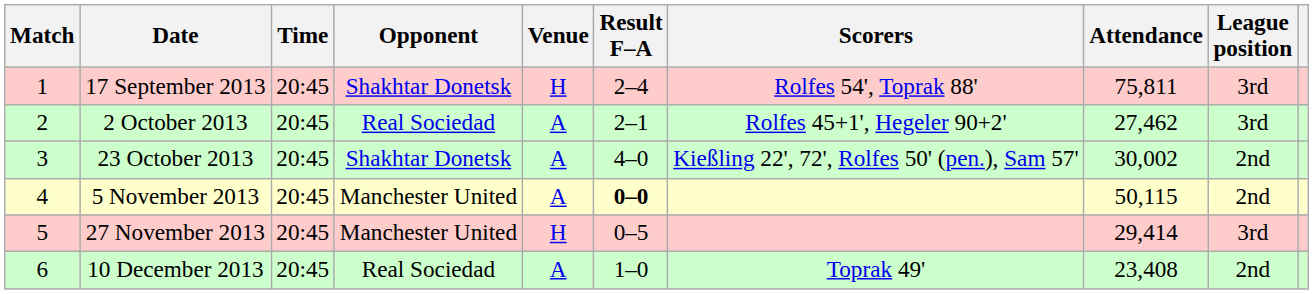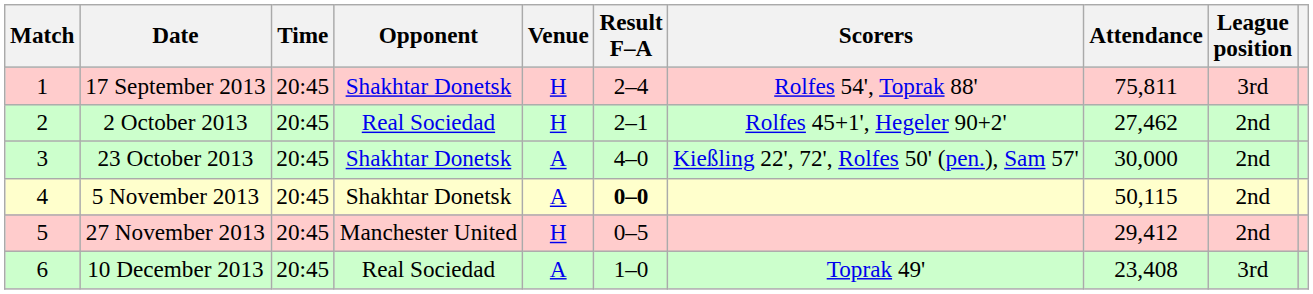2 October 2013 | Venue: A -> H
2 October 2013 | League position: 3rd -> 2nd
23 October 2013 | Attendance: 30,002 -> 30,000
5 November 2013 | Opponent: Manchester United -> Shakhtar Donetsk
27 November 2013 | Attendance: 29,414 -> 29,412
27 November 2013 | League position: 3rd -> 2nd
10 December 2013 | League position: 2nd -> 3rd
